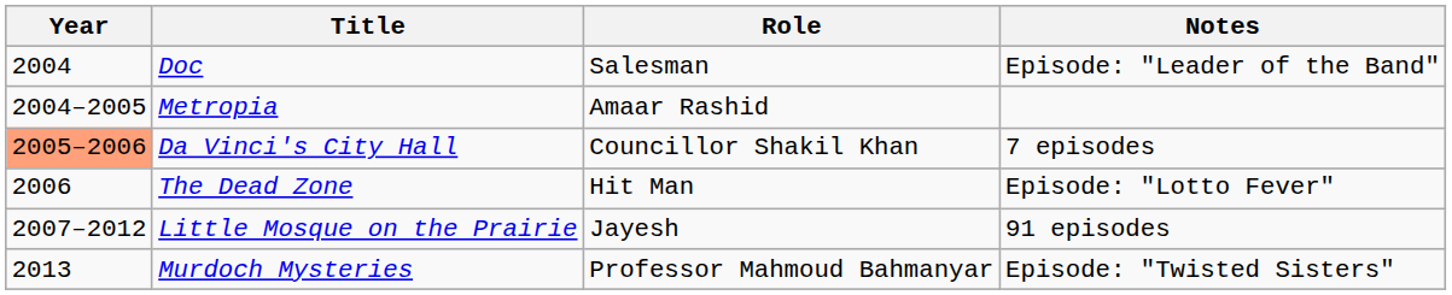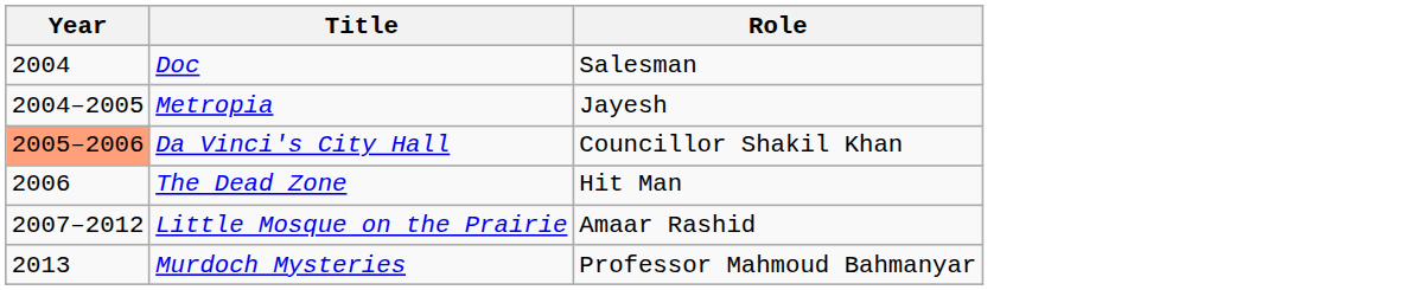- column: Notes | Episode: "Leader of the Band" | 7 episodes | Episode: "Lotto Fever" | 91 episodes | Episode: "Twisted Sisters"
Metropia | Role: Amaar Rashid -> Jayesh
Little Mosque on the Prairie | Role: Jayesh -> Amaar Rashid
